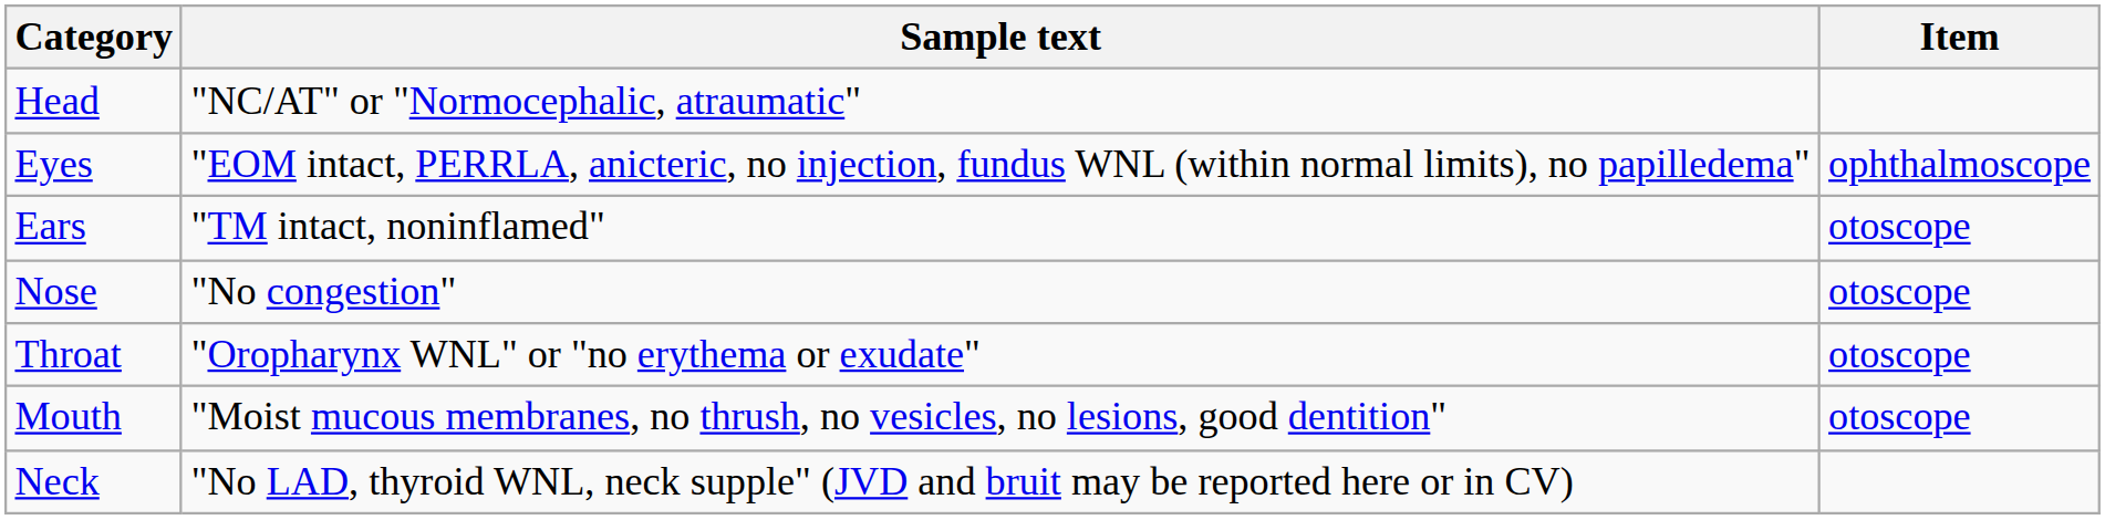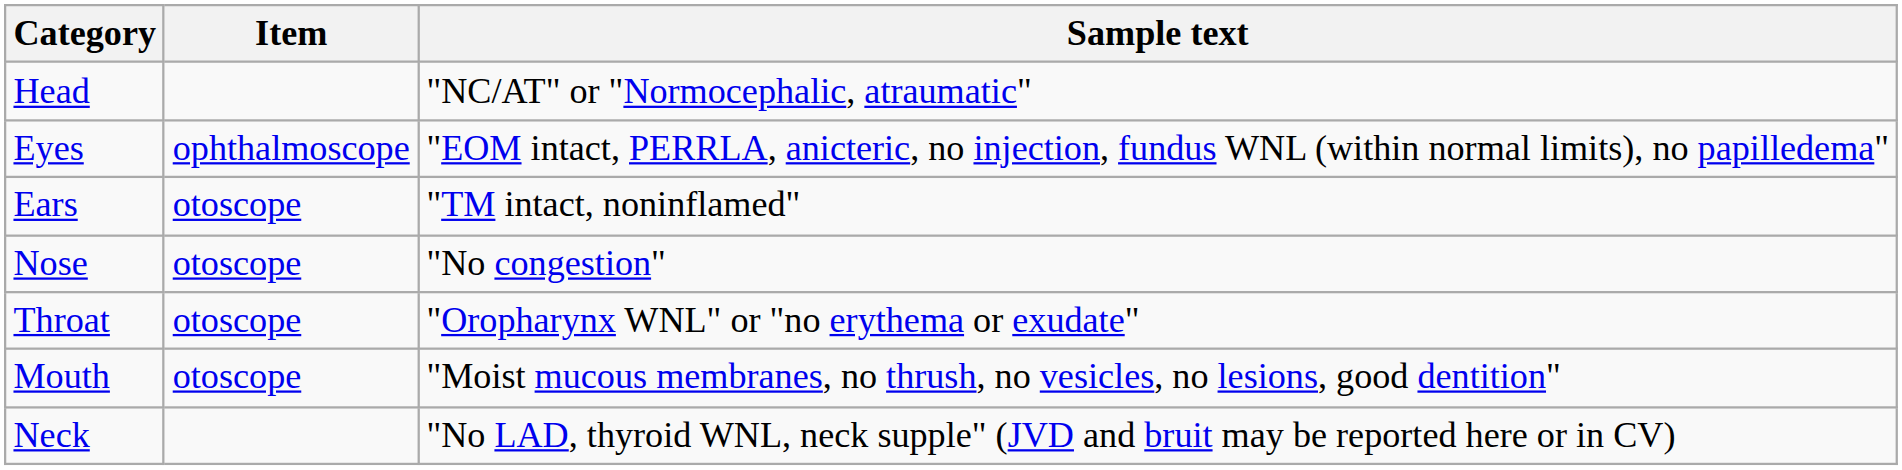columns swapped: Item <-> Sample text
